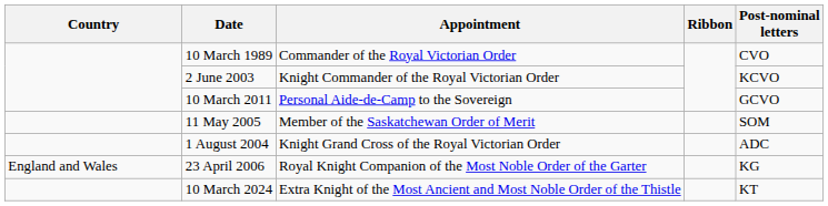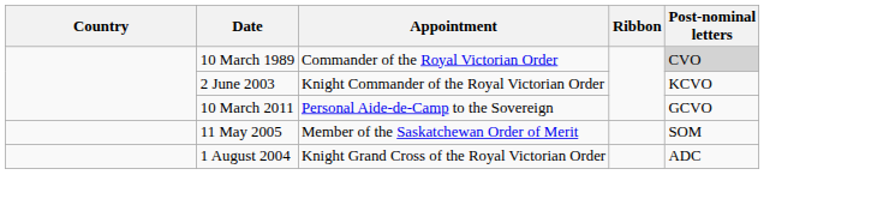10 March 1989 | Post-nominal letters: no background -> lightgrey background
- row: England and Wales | 23 April 2006 | Royal Knight Companion of the Most Noble Order of the Garter | KG
- row: 10 March 2024 | Extra Knight of the Most Ancient and Most Noble Order of the Thistle | KT
